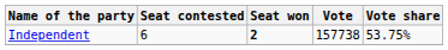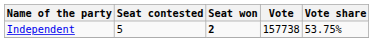Independent | Seat contested: 6 -> 5
